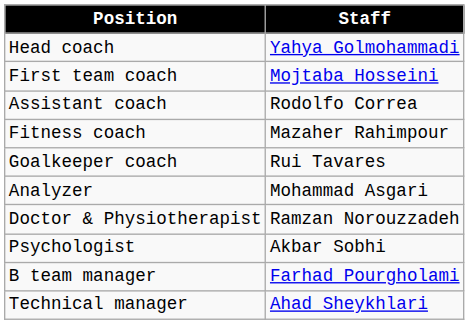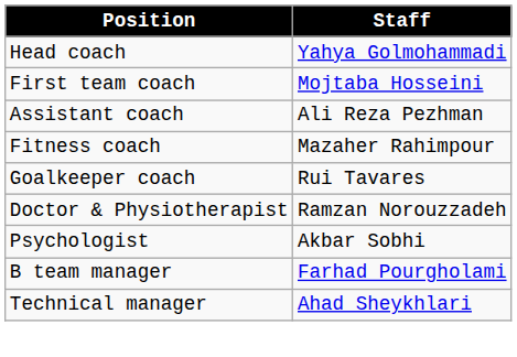+ row: Assistant coach | Ali Reza Pezhman
- row: Assistant coach | Rodolfo Correa
- row: Analyzer | Mohammad Asgari
